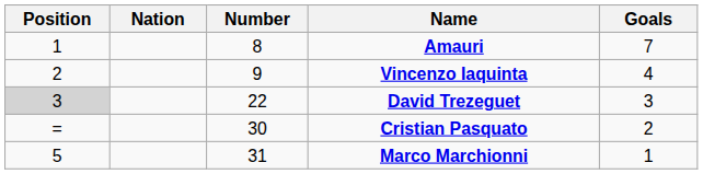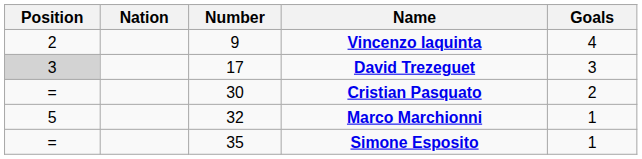- row: 1 | 8 | Amauri | 7
David Trezeguet | Number: 22 -> 17
Marco Marchionni | Number: 31 -> 32
+ row: = | 35 | Simone Esposito | 1
